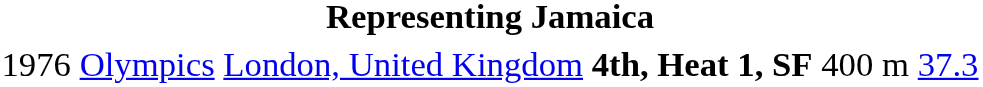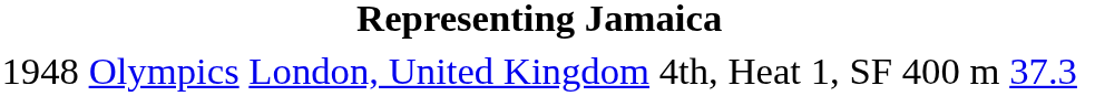Olympics | column 1: 1976 -> 1948
Olympics | column 4: bold -> normal
